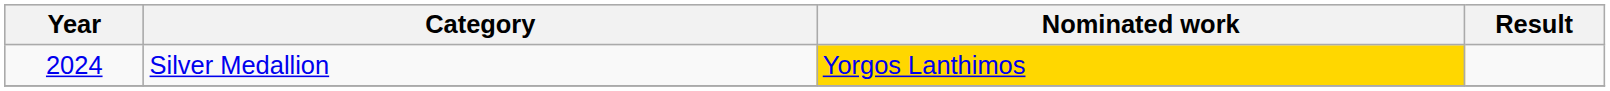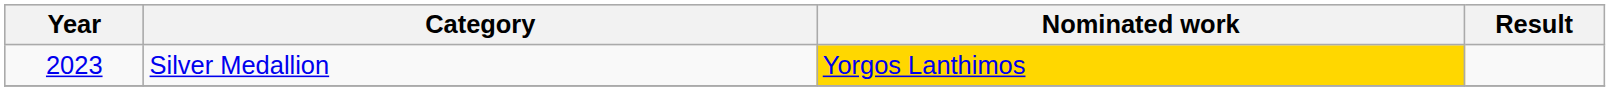Silver Medallion | Year: 2024 -> 2023
